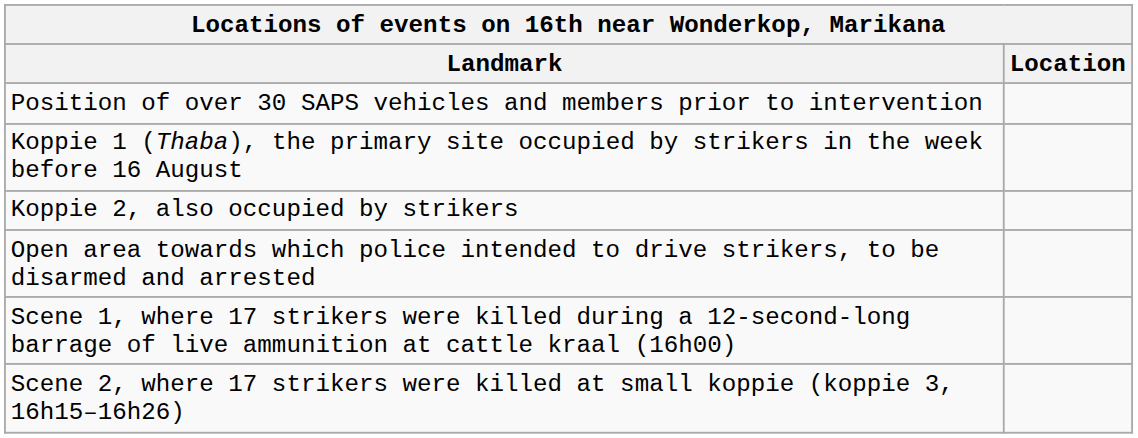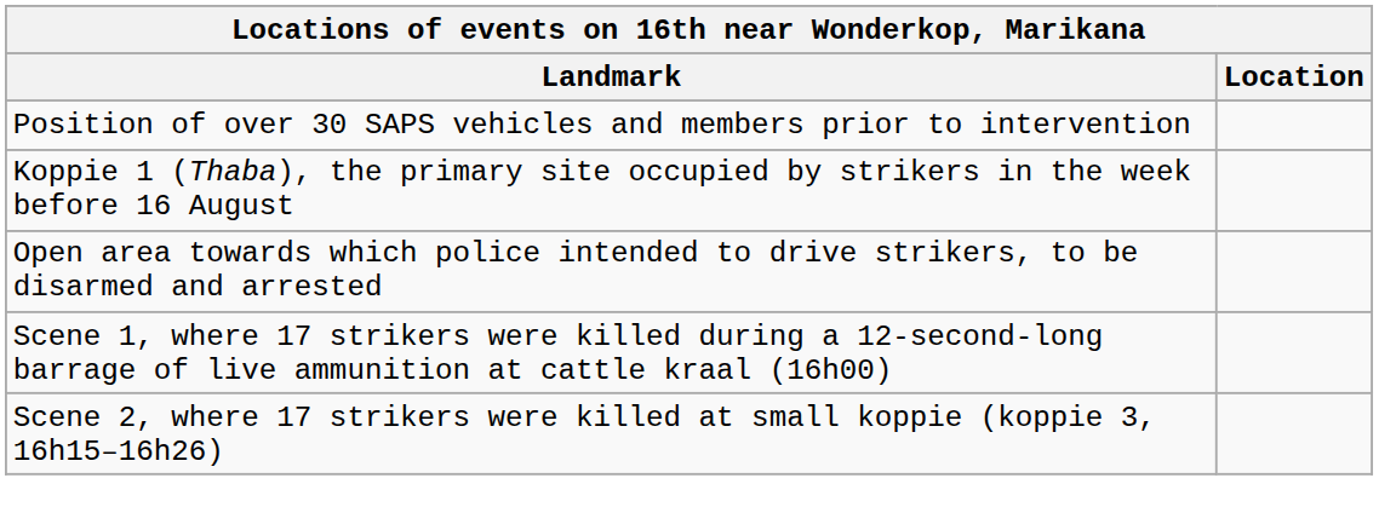- row: Koppie 2, also occupied by strikers
